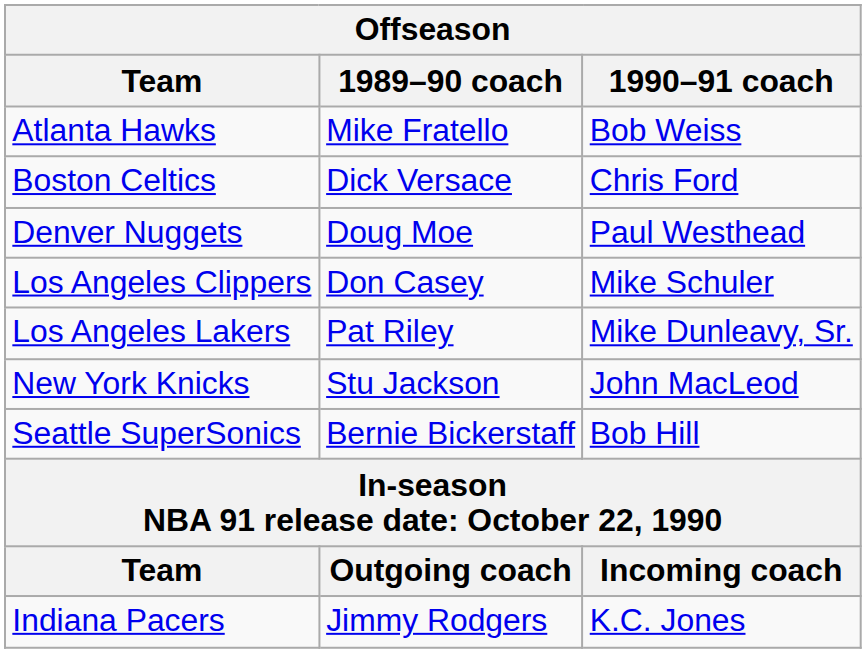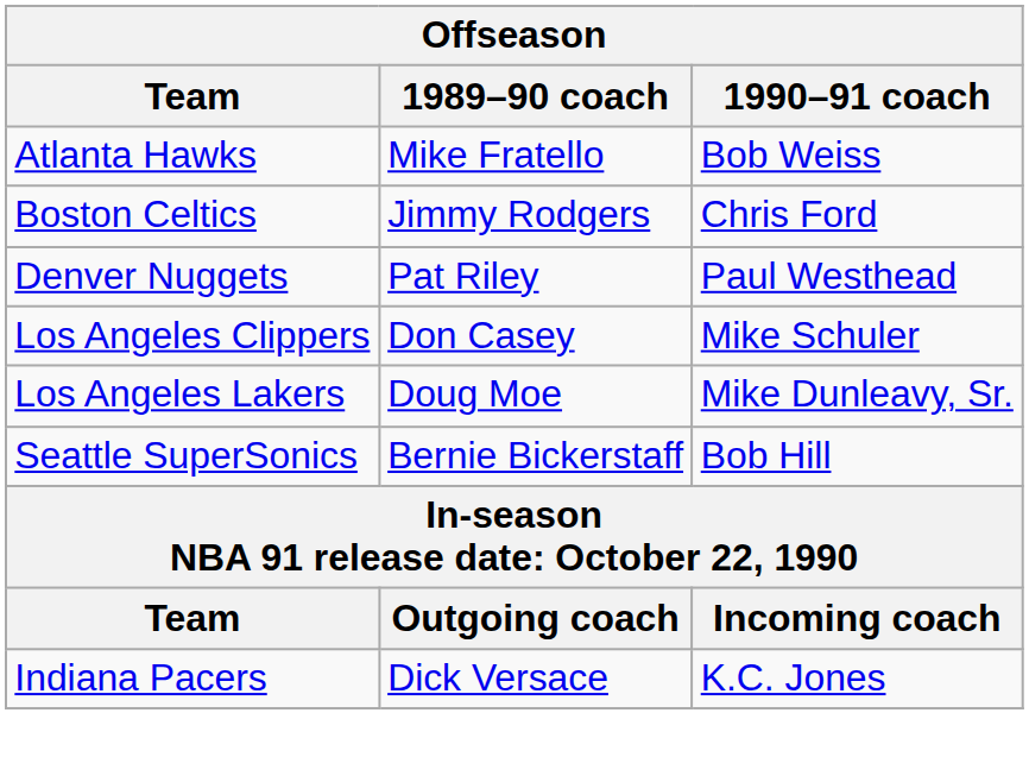Boston Celtics | 1989–90 coach: Dick Versace -> Jimmy Rodgers
Denver Nuggets | 1989–90 coach: Doug Moe -> Pat Riley
Los Angeles Lakers | 1989–90 coach: Pat Riley -> Doug Moe
- row: New York Knicks | Stu Jackson | John MacLeod
Indiana Pacers | 1989–90 coach: Jimmy Rodgers -> Dick Versace
